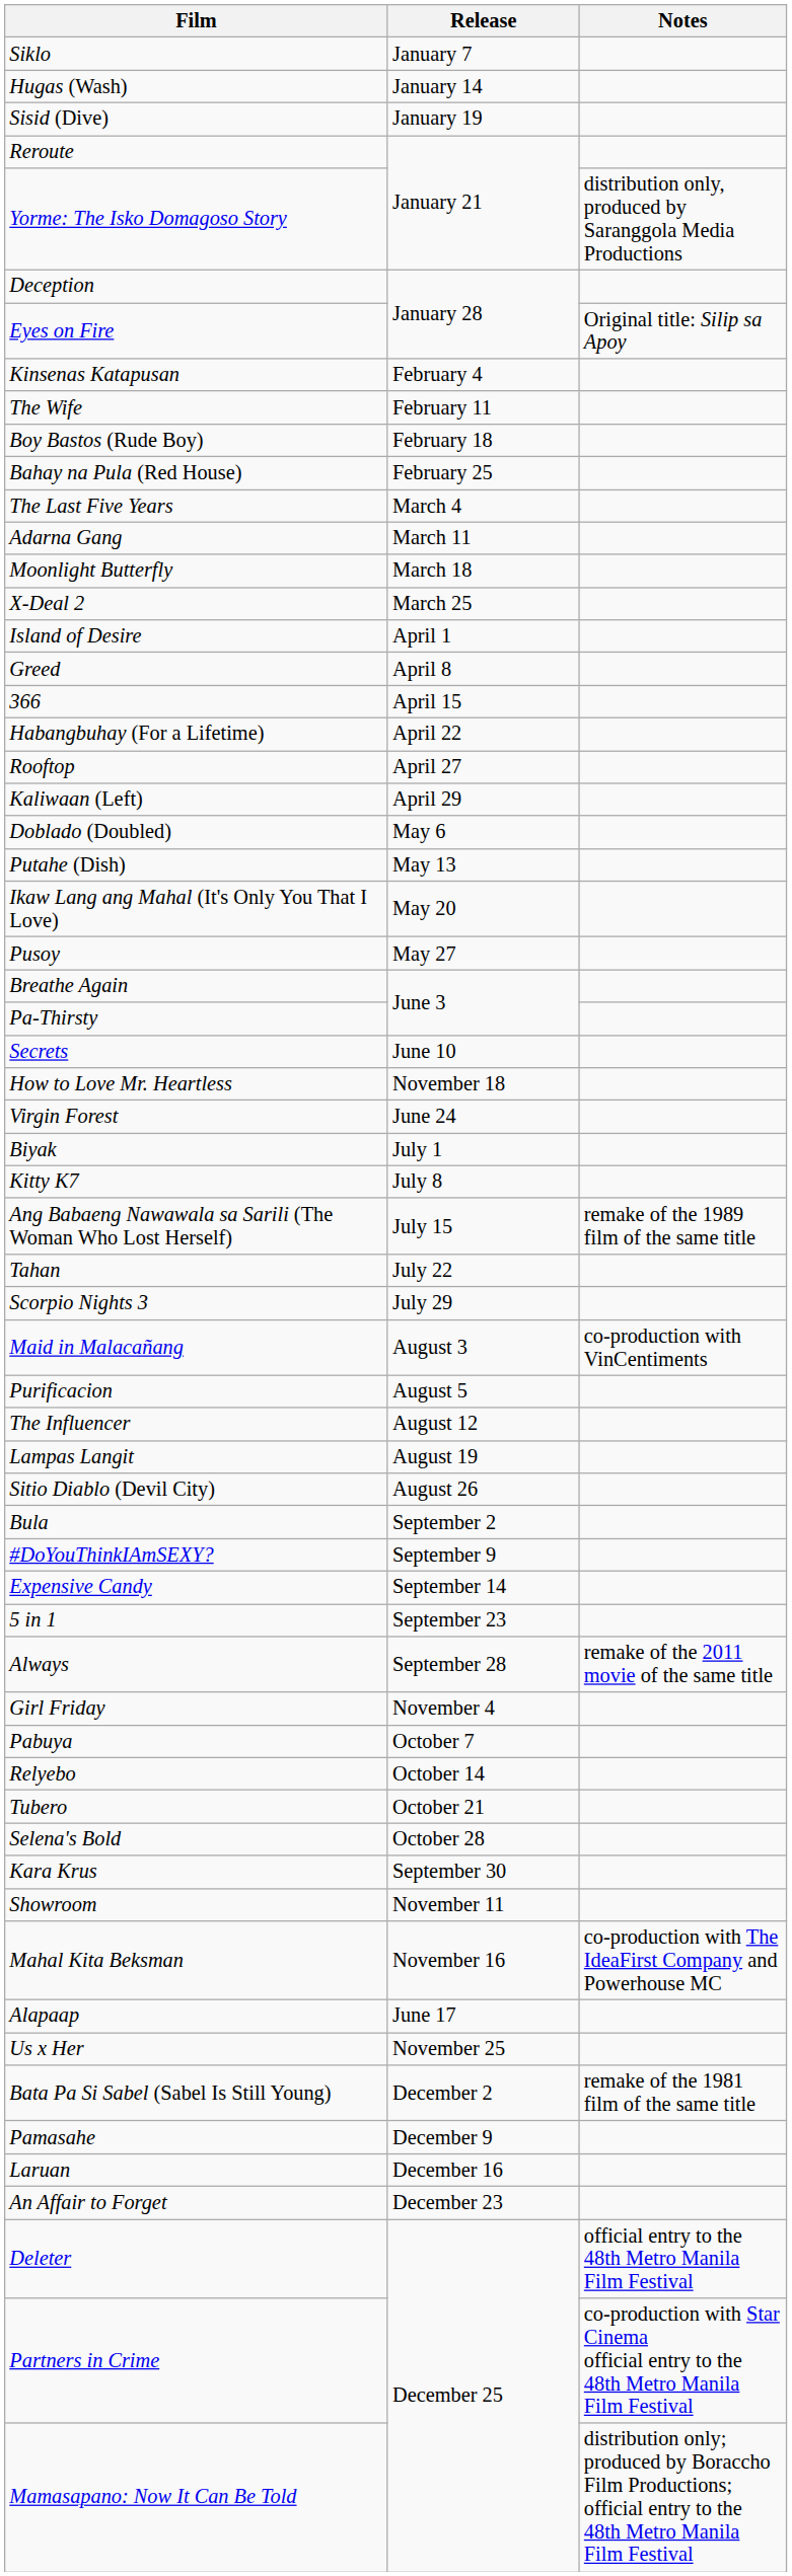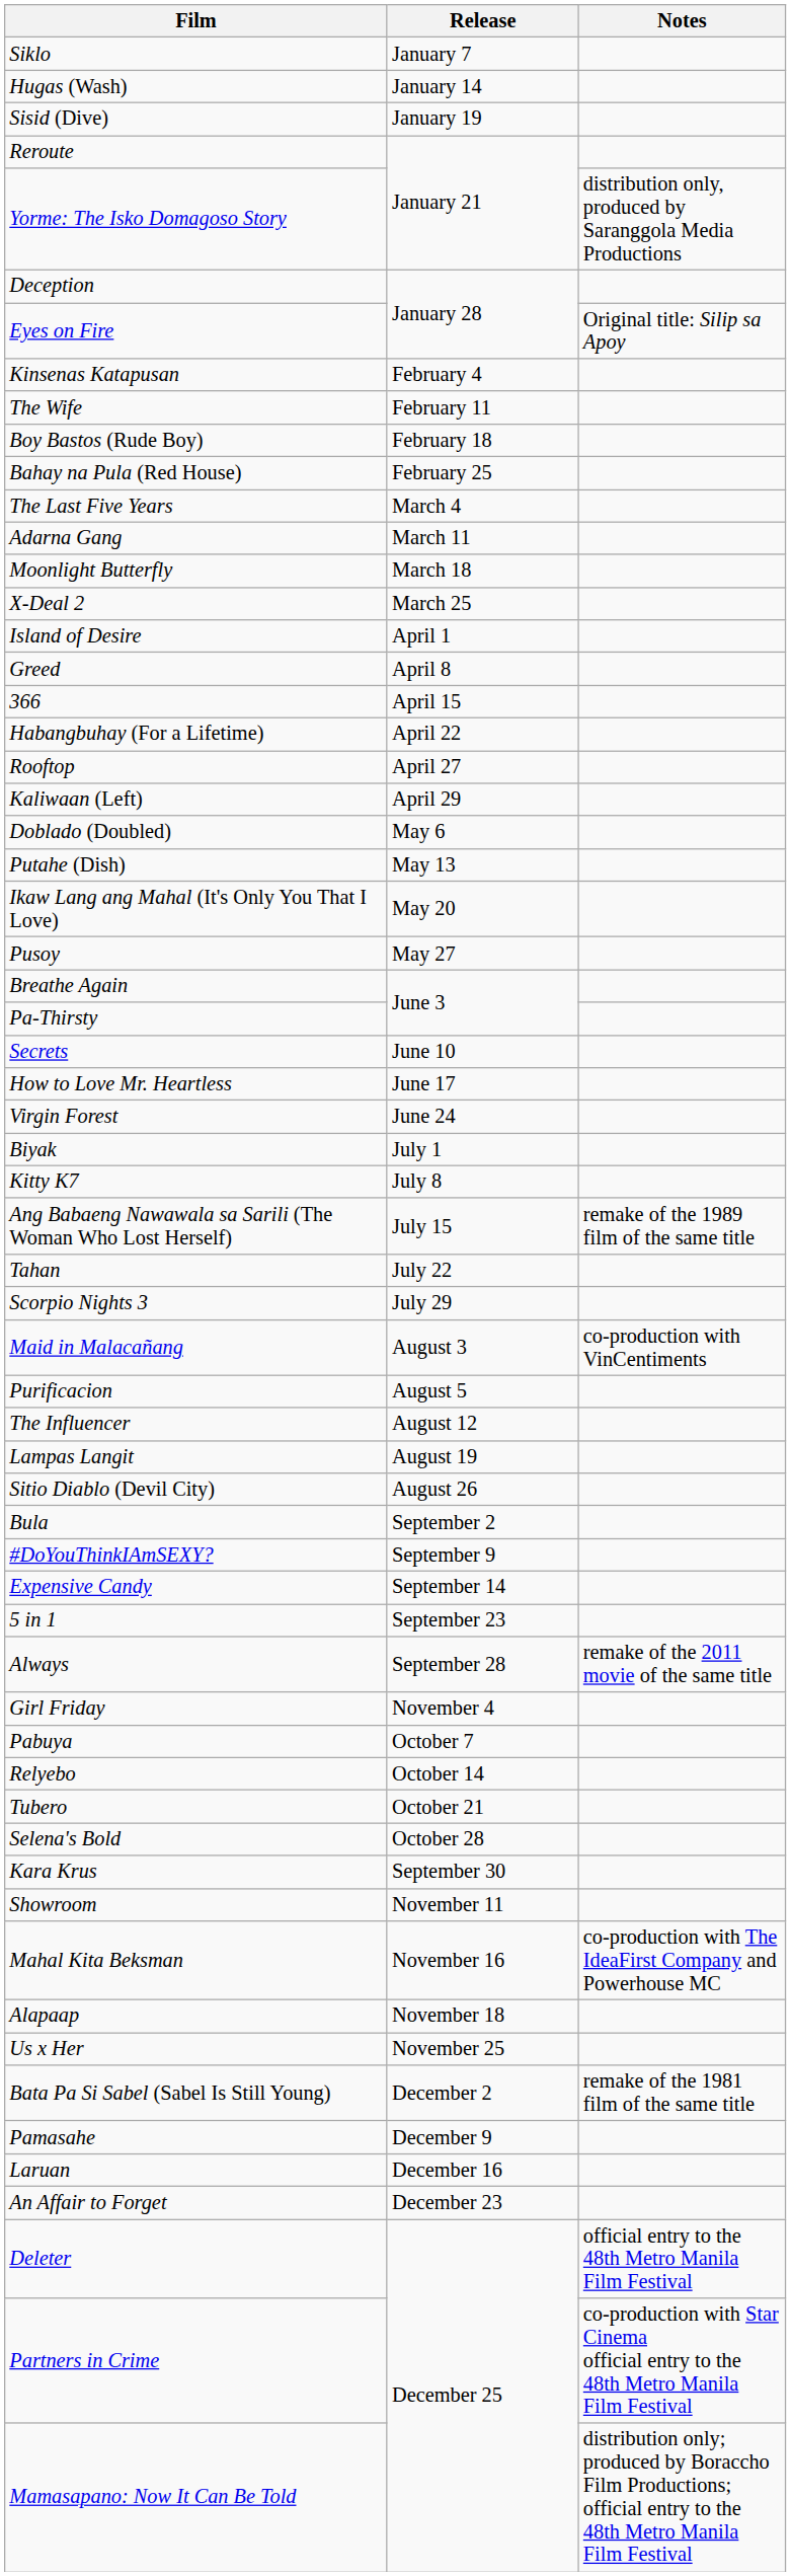How to Love Mr. Heartless | Release: November 18 -> June 17
Alapaap | Release: June 17 -> November 18
